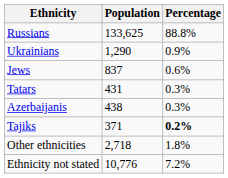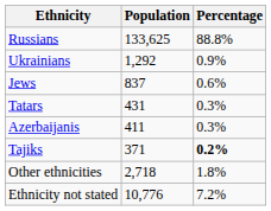Ukrainians | Population: 1,290 -> 1,292
Azerbaijanis | Population: 438 -> 411
